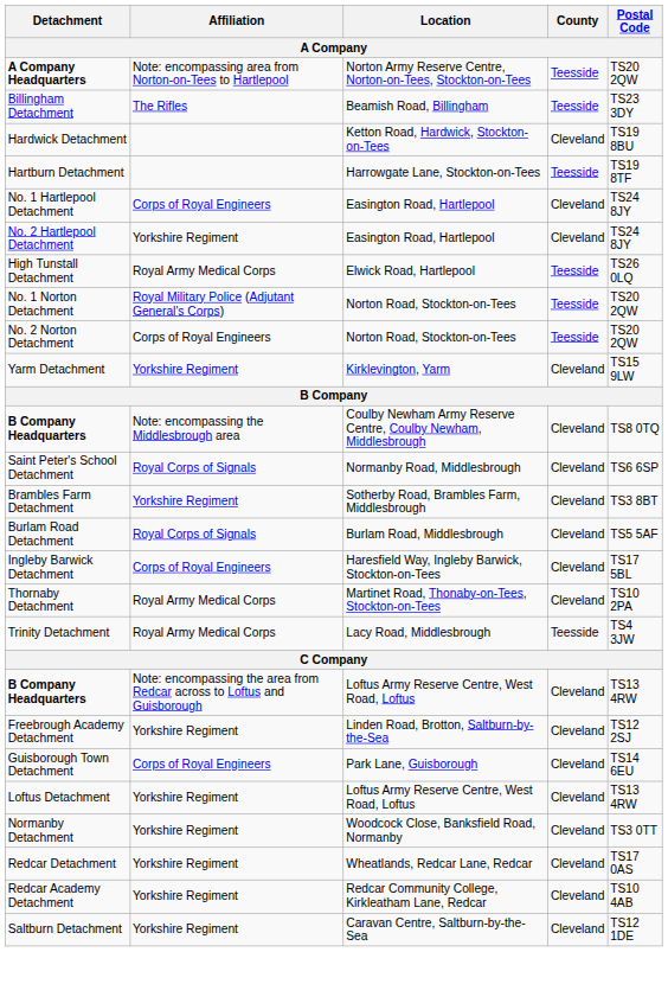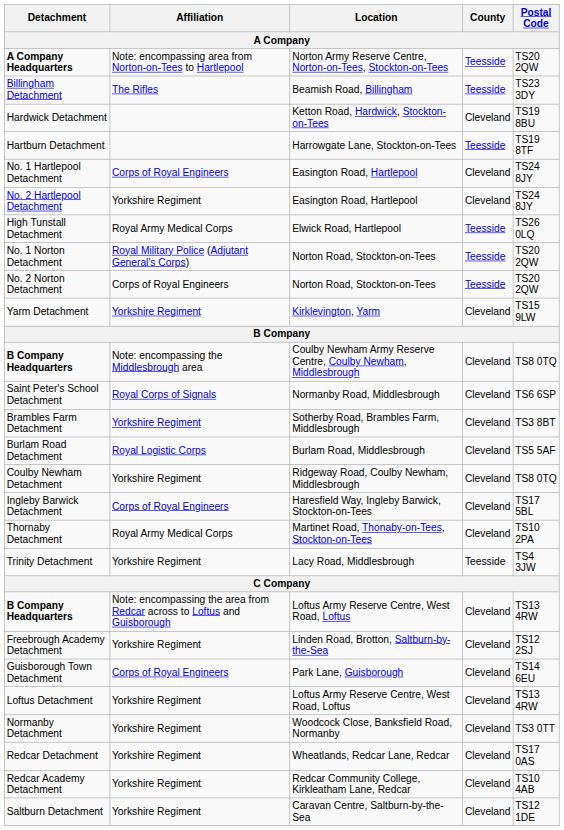Burlam Road Detachment | Affiliation: Royal Corps of Signals -> Royal Logistic Corps
+ row: Coulby Newham Detachment | Yorkshire Regiment | Ridgeway Road, Coulby Newham, Middlesbrough | Cleveland | TS8 0TQ
Trinity Detachment | Affiliation: Royal Army Medical Corps -> Yorkshire Regiment
